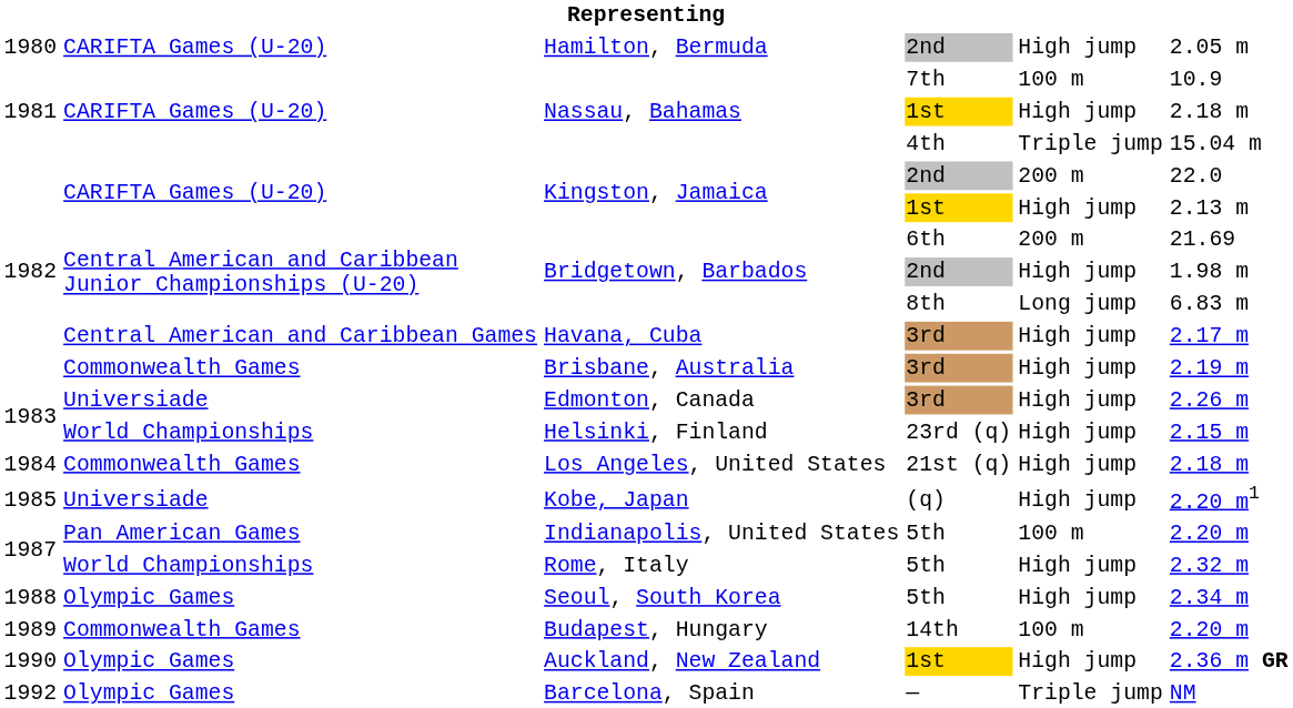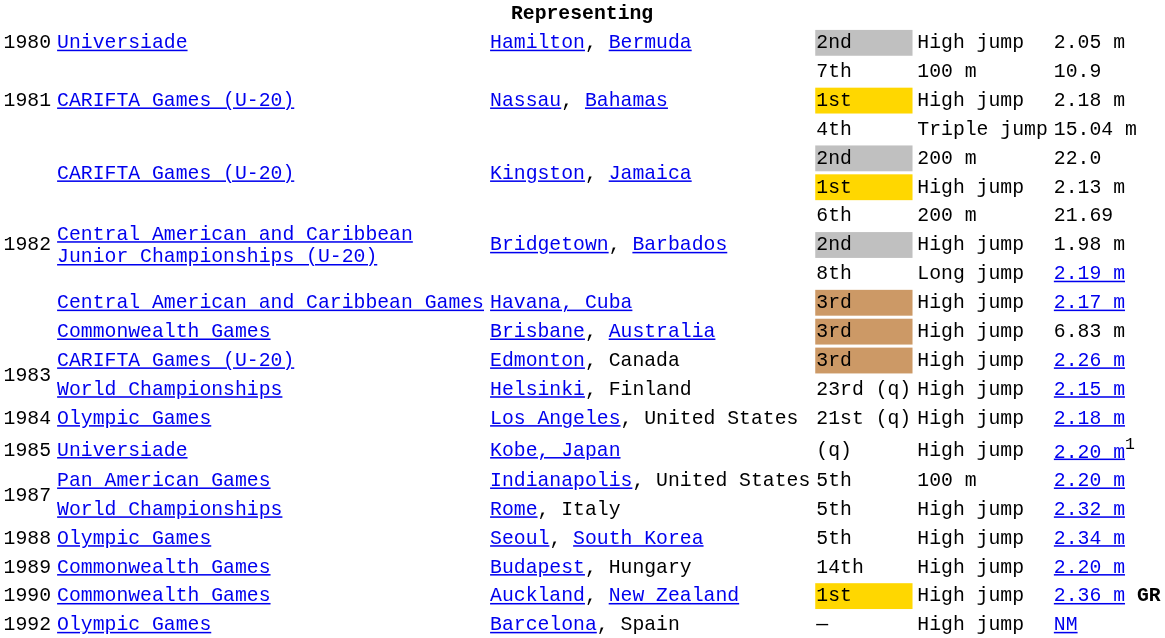Hamilton, Bermuda | column 2: CARIFTA Games (U-20) -> Universiade
Bridgetown, Barbados / 8th | column 6: 6.83 m -> 2.19 m
Brisbane, Australia | column 6: 2.19 m -> 6.83 m
Edmonton, Canada | column 2: Universiade -> CARIFTA Games (U-20)
Los Angeles, United States | column 2: Commonwealth Games -> Olympic Games
Budapest, Hungary | column 5: 100 m -> High jump
Auckland, New Zealand | column 2: Olympic Games -> Commonwealth Games
Barcelona, Spain | column 5: Triple jump -> High jump
